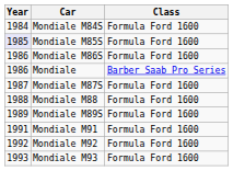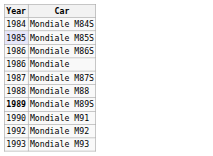- column: Class | Formula Ford 1600 | Formula Ford 1600 | Formula Ford 1600 | Barber Saab Pro Series | Formula Ford 1600 | Formula Ford 1600 | Formula Ford 1600 | Formula Ford 1600 | Formula Ford 1600 | Formula Ford 1600
Mondiale M89S | Year: normal -> bold
Mondiale M91 | Year: 1991 -> 1990
